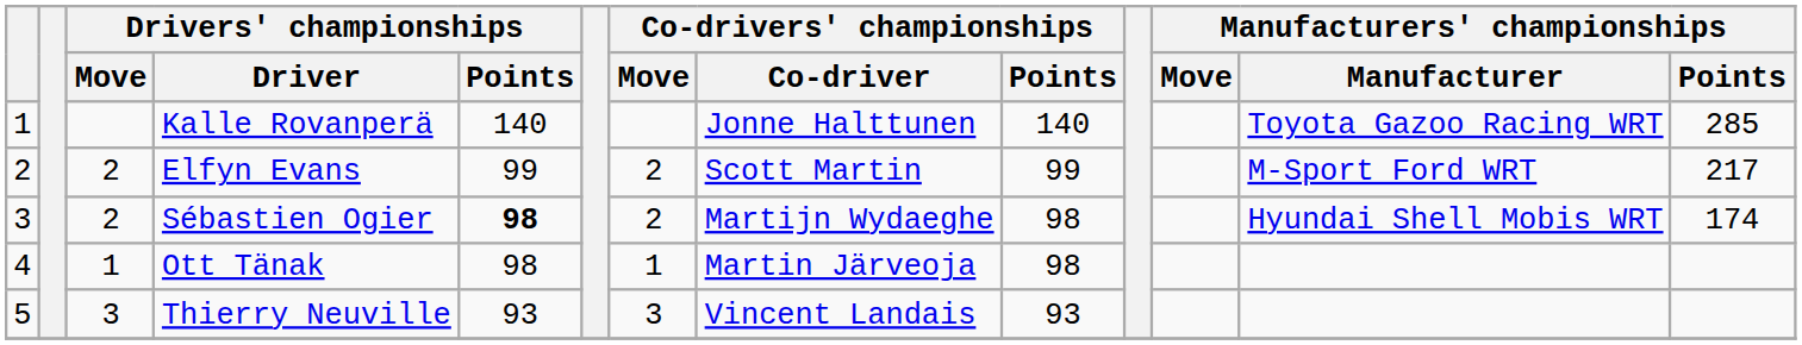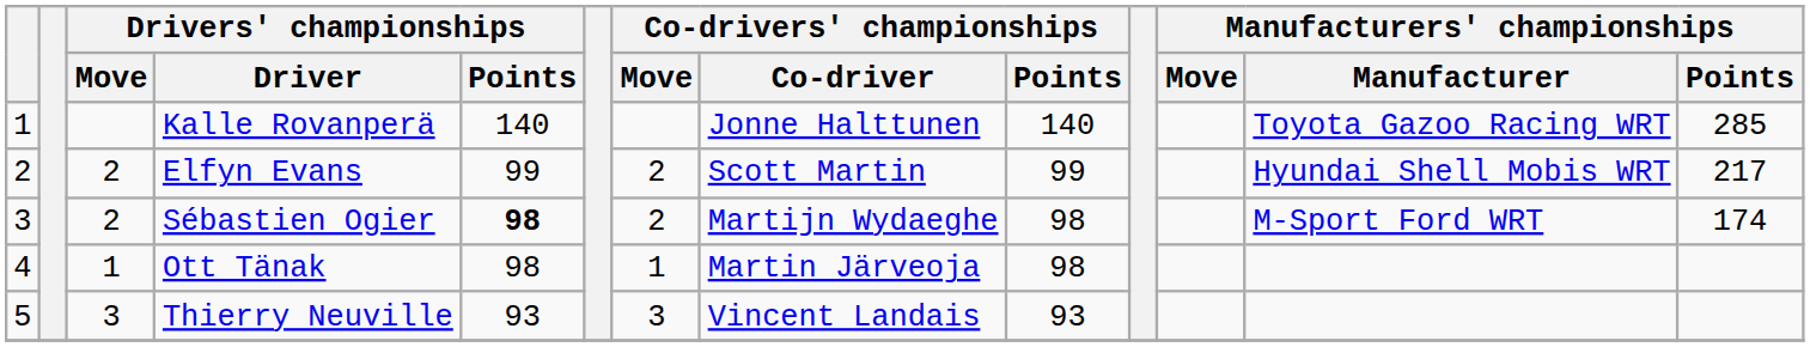Elfyn Evans | Manufacturers' championships / Manufacturer: M-Sport Ford WRT -> Hyundai Shell Mobis WRT
Sébastien Ogier | Manufacturers' championships / Manufacturer: Hyundai Shell Mobis WRT -> M-Sport Ford WRT
